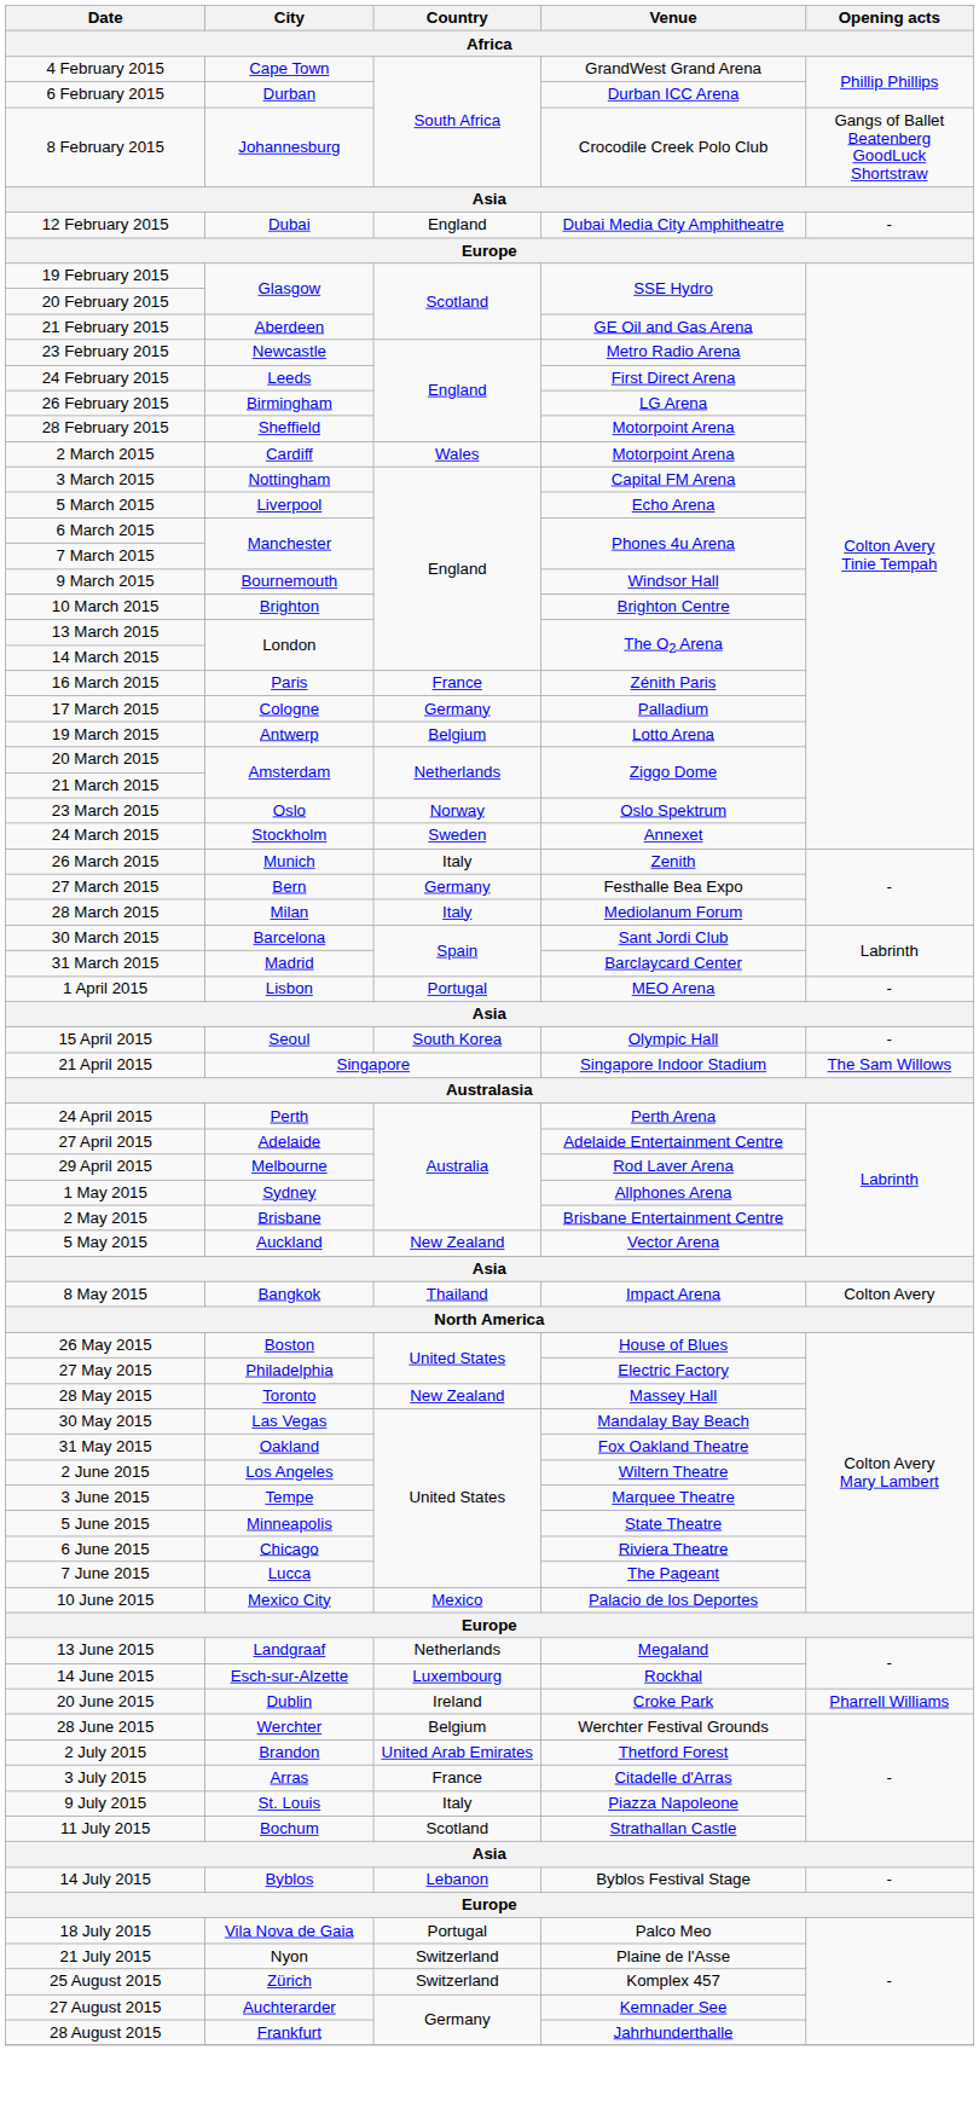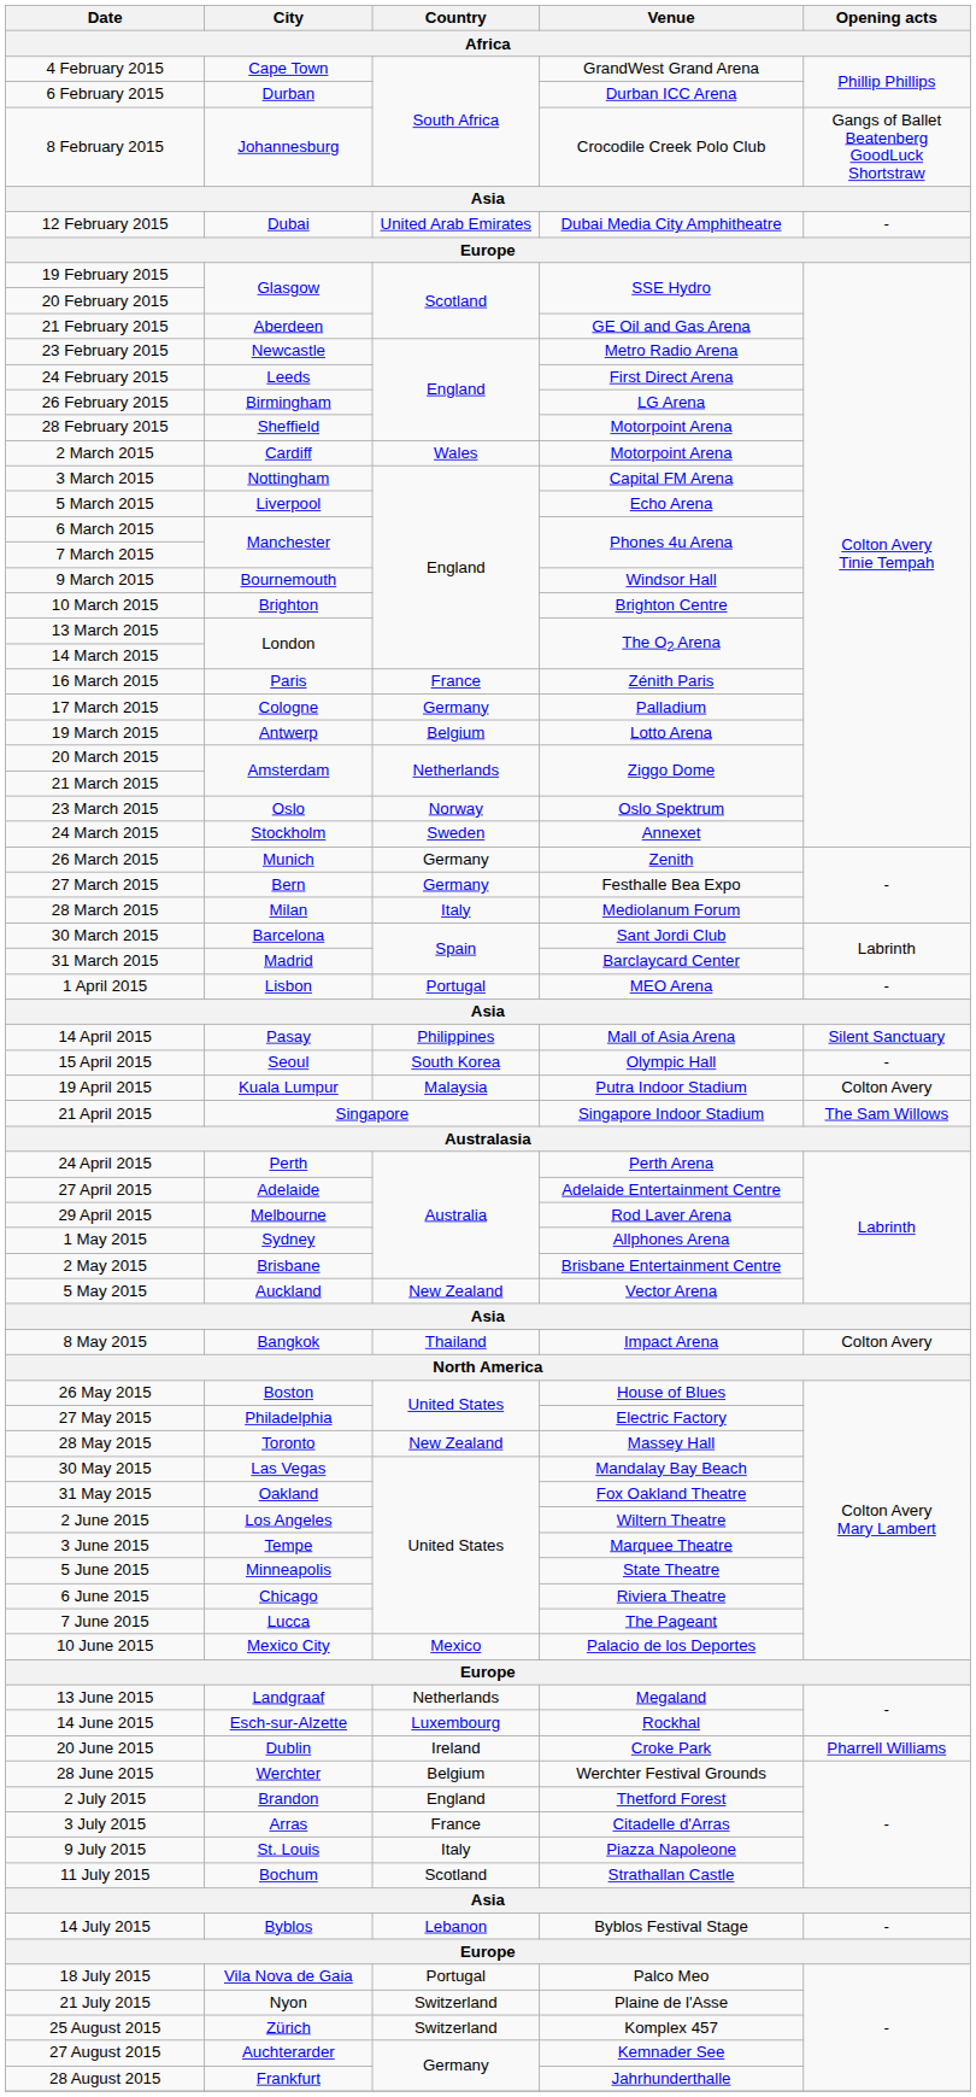12 February 2015 | Country: England -> United Arab Emirates
26 March 2015 | Country: Italy -> Germany
+ row: 14 April 2015 | Pasay | Philippines | Mall of Asia Arena | Silent Sanctuary
+ row: 19 April 2015 | Kuala Lumpur | Malaysia | Putra Indoor Stadium | Colton Avery
2 July 2015 | Country: United Arab Emirates -> England
